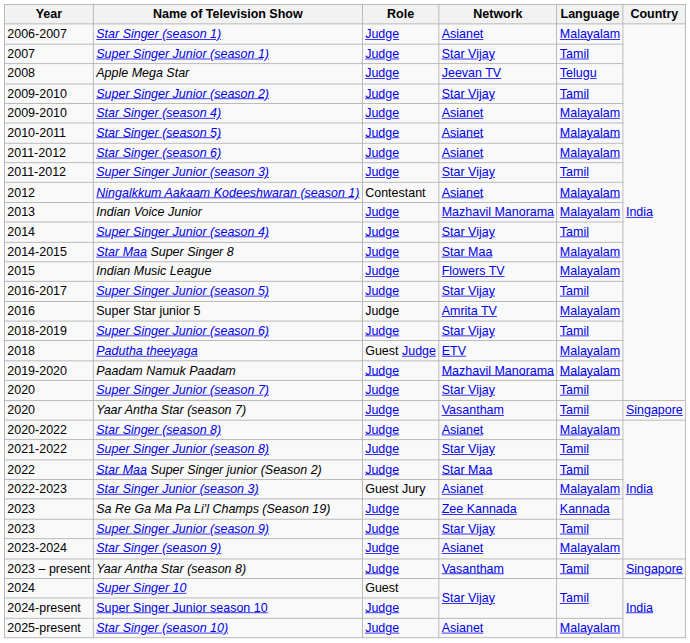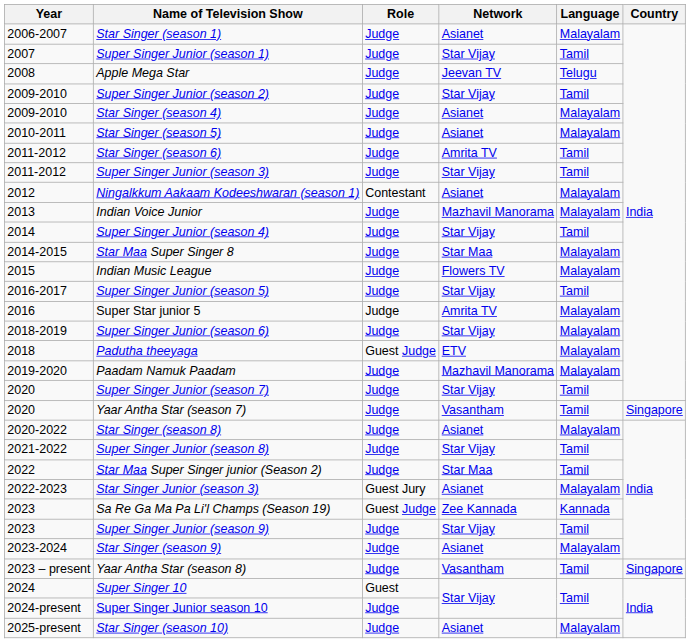Star Singer (season 6) | Network: Asianet -> Amrita TV
Star Singer (season 6) | Language: Malayalam -> Tamil
Super Singer Junior (season 6) | Language: Tamil -> Malayalam
Sa Re Ga Ma Pa Li'l Champs (Season 19) | Role: Judge -> Guest Judge
